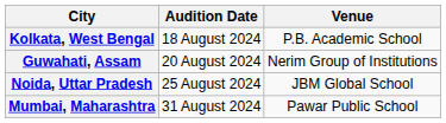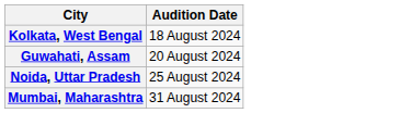- column: Venue | P.B. Academic School | Nerim Group of Institutions | JBM Global School | Pawar Public School
